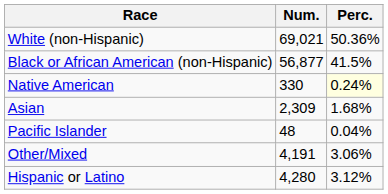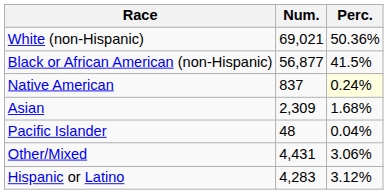Native American | Num.: 330 -> 837
Other/Mixed | Num.: 4,191 -> 4,431
Hispanic or Latino | Num.: 4,280 -> 4,283
